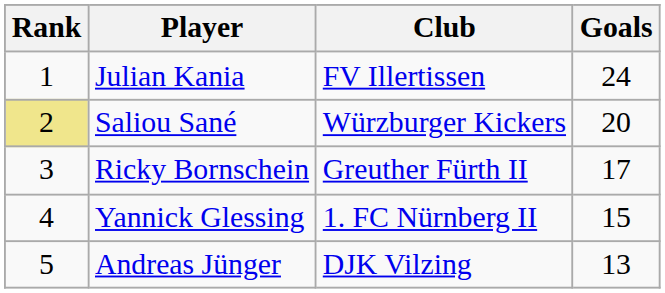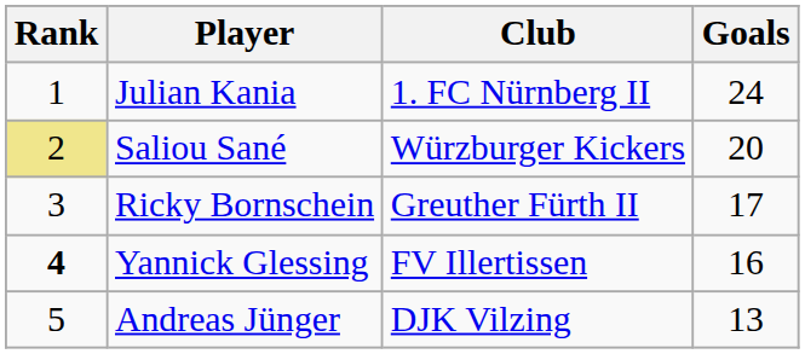Julian Kania | Club: FV Illertissen -> 1. FC Nürnberg II
Yannick Glessing | Rank: normal -> bold
Yannick Glessing | Club: 1. FC Nürnberg II -> FV Illertissen
Yannick Glessing | Goals: 15 -> 16
